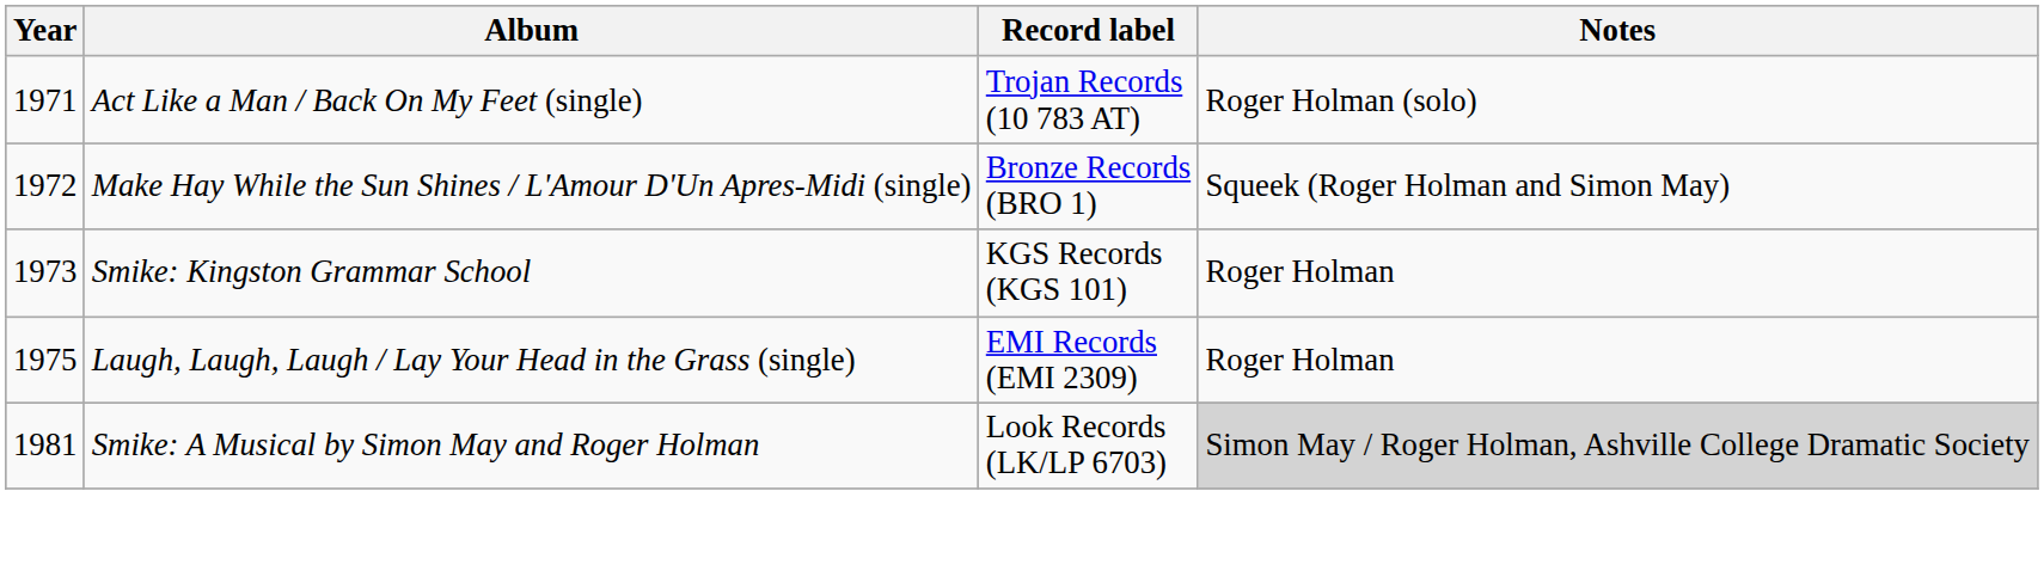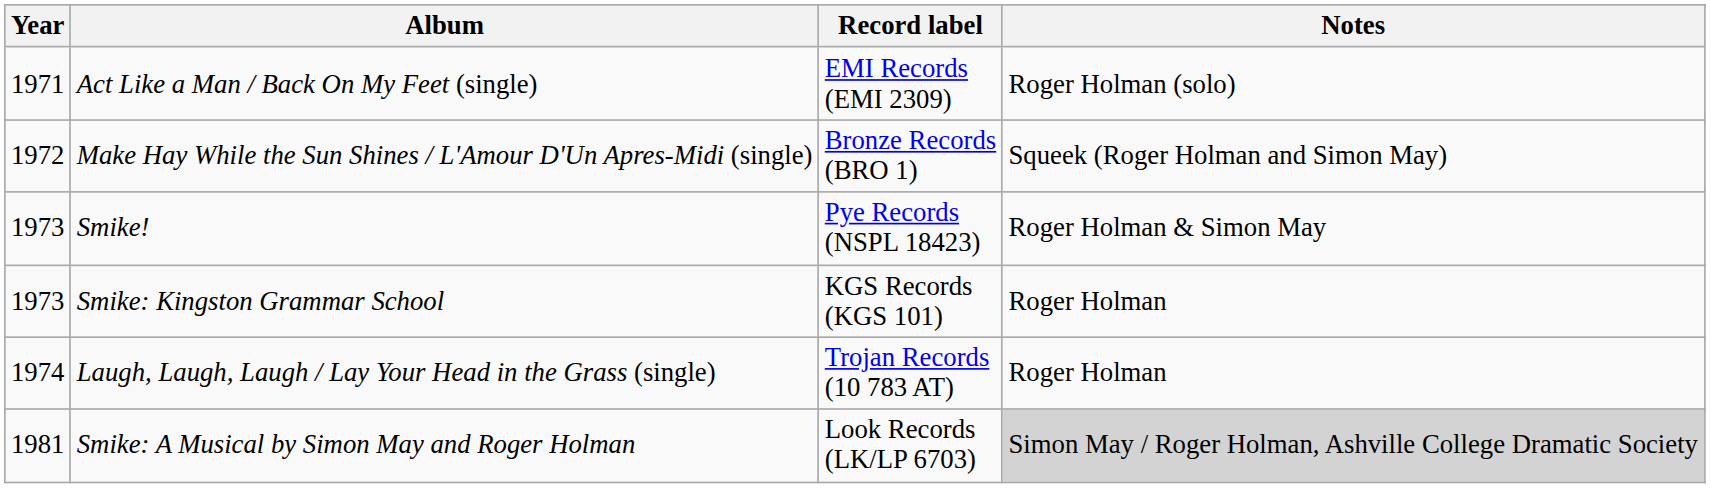Act Like a Man / Back On My Feet (single) | Record label: Trojan Records (10 783 AT) -> EMI Records (EMI 2309)
+ row: 1973 | Smike! | Pye Records (NSPL 18423) | Roger Holman & Simon May
Laugh, Laugh, Laugh / Lay Your Head in the Grass (single) | Year: 1975 -> 1974
Laugh, Laugh, Laugh / Lay Your Head in the Grass (single) | Record label: EMI Records (EMI 2309) -> Trojan Records (10 783 AT)
